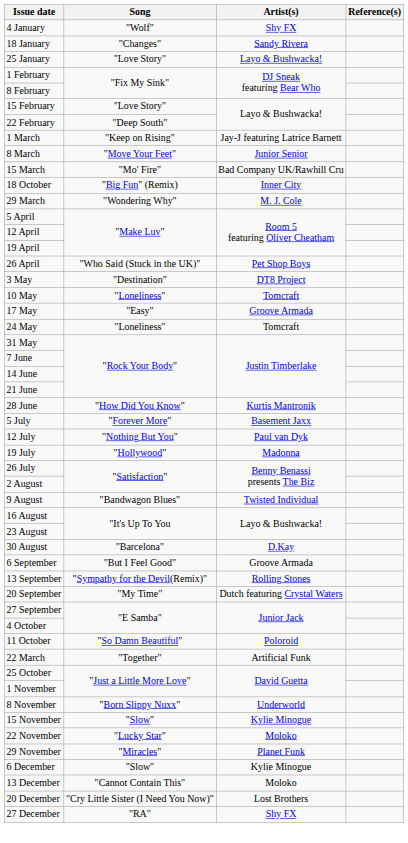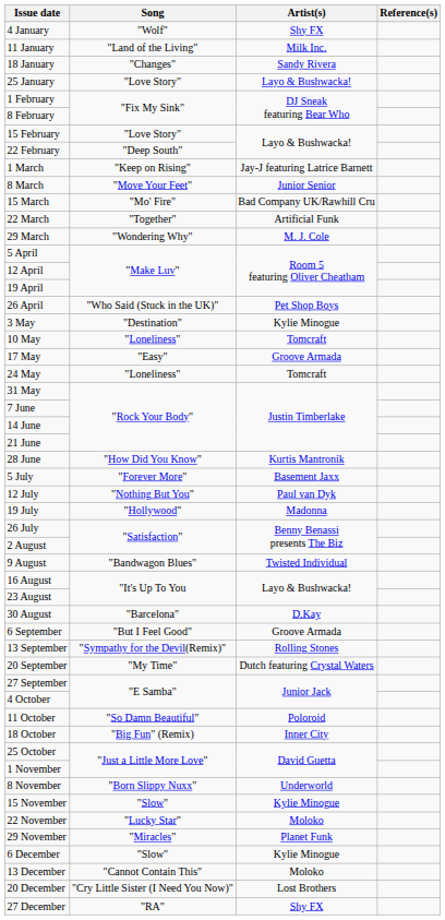+ row: 11 January | "Land of the Living" | Milk Inc.
rows swapped: 22 March <-> 18 October
3 May | Artist(s): DT8 Project -> Kylie Minogue
